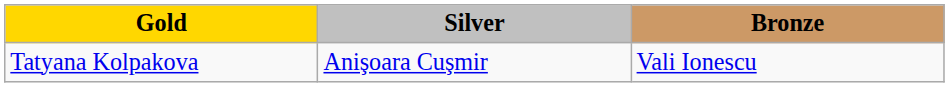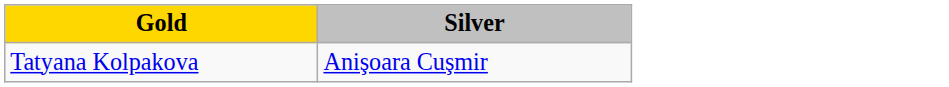- column: Bronze | Vali Ionescu
